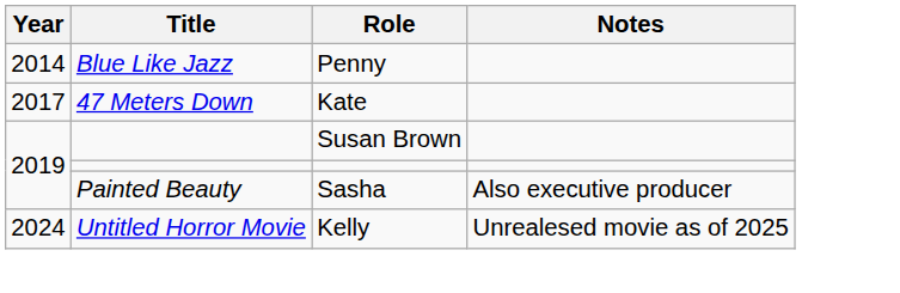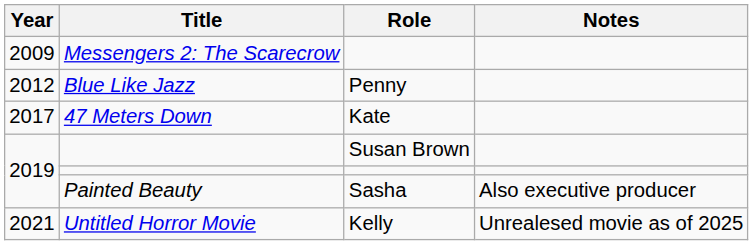+ row: 2009 | Messengers 2: The Scarecrow
Blue Like Jazz | Year: 2014 -> 2012
Untitled Horror Movie | Year: 2024 -> 2021
